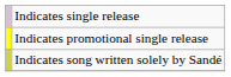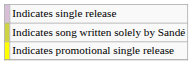rows swapped: Indicates promotional single release <-> Indicates song written solely by Sandé
